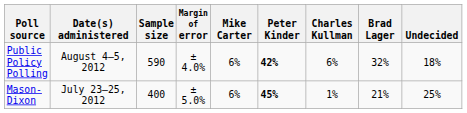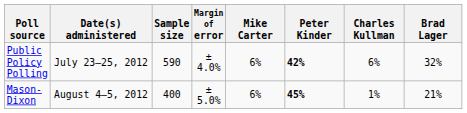- column: Undecided | 18% | 25%
Public Policy Polling | Date(s) administered: August 4–5, 2012 -> July 23–25, 2012
Mason-Dixon | Date(s) administered: July 23–25, 2012 -> August 4–5, 2012
